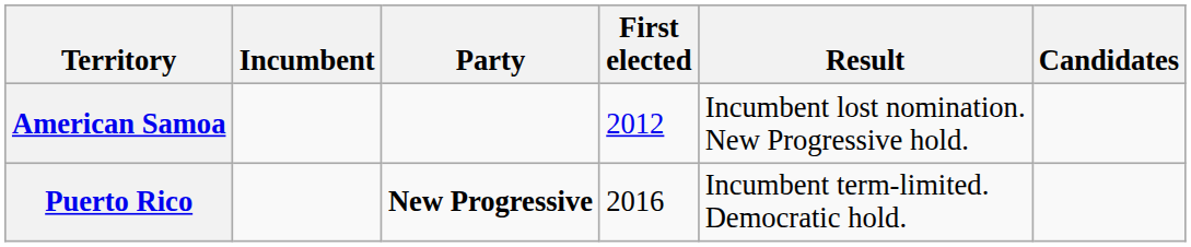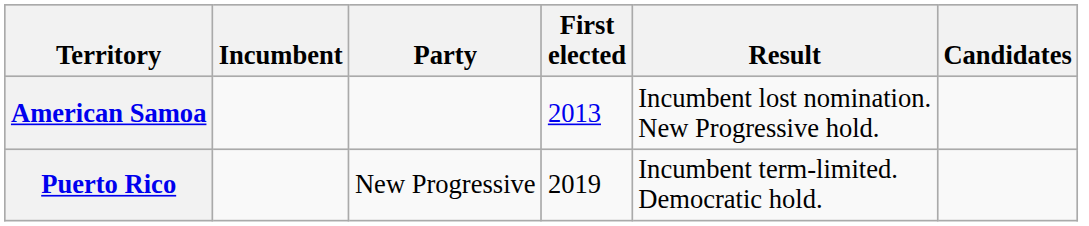American Samoa | First elected: 2012 -> 2013
Puerto Rico | Party: bold -> normal
Puerto Rico | First elected: 2016 -> 2019
